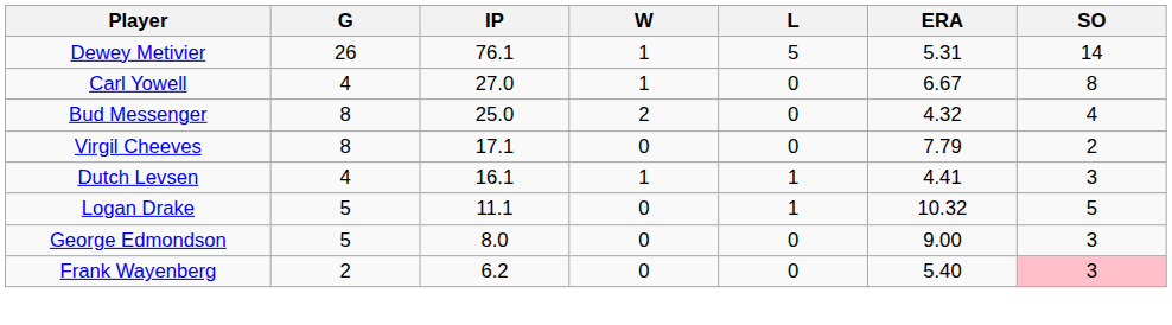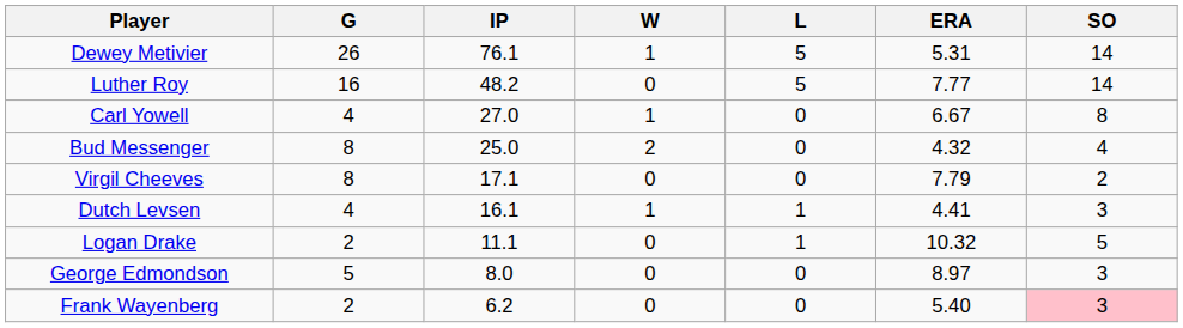+ row: Luther Roy | 16 | 48.2 | 0 | 5 | 7.77 | 14
Logan Drake | G: 5 -> 2
George Edmondson | ERA: 9.00 -> 8.97
